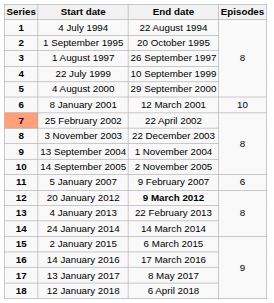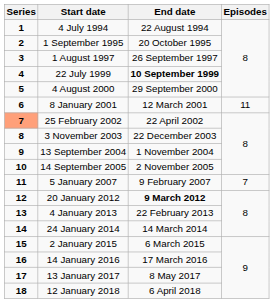22 July 1999 | End date: normal -> bold
8 January 2001 | Episodes: 10 -> 11
5 January 2007 | Episodes: 6 -> 7
